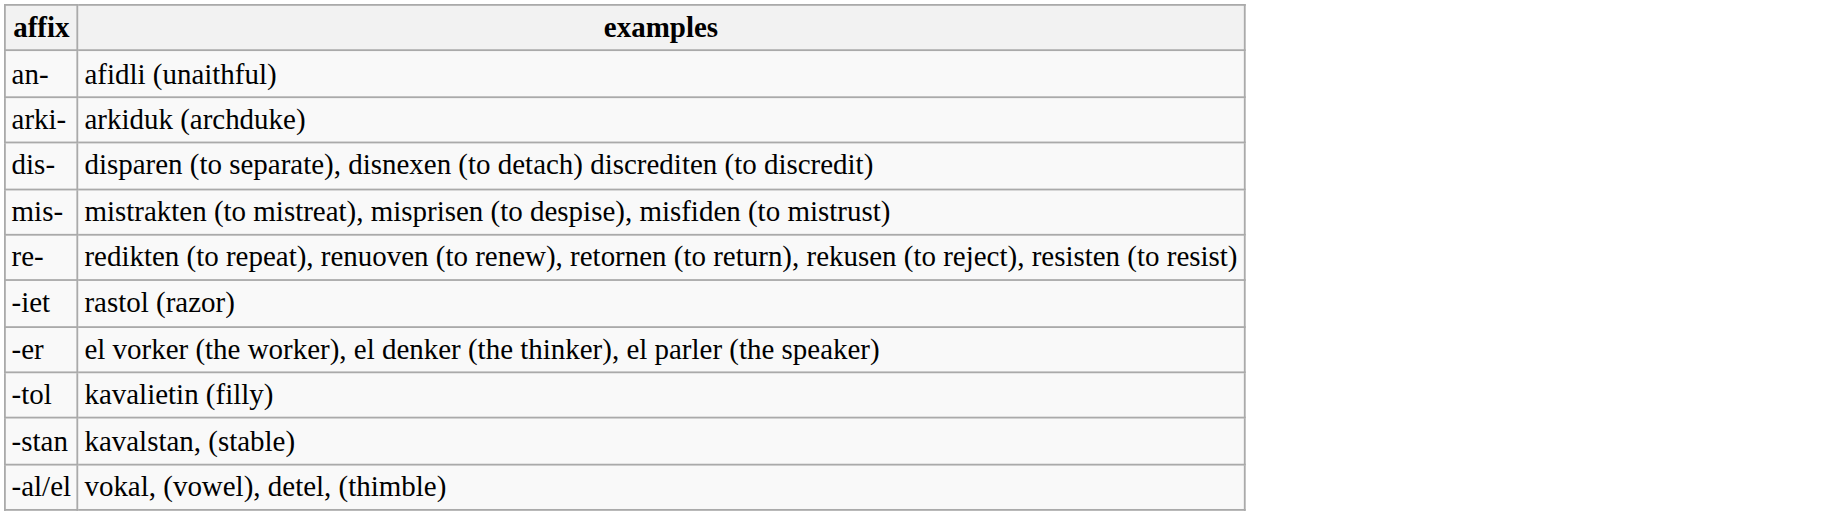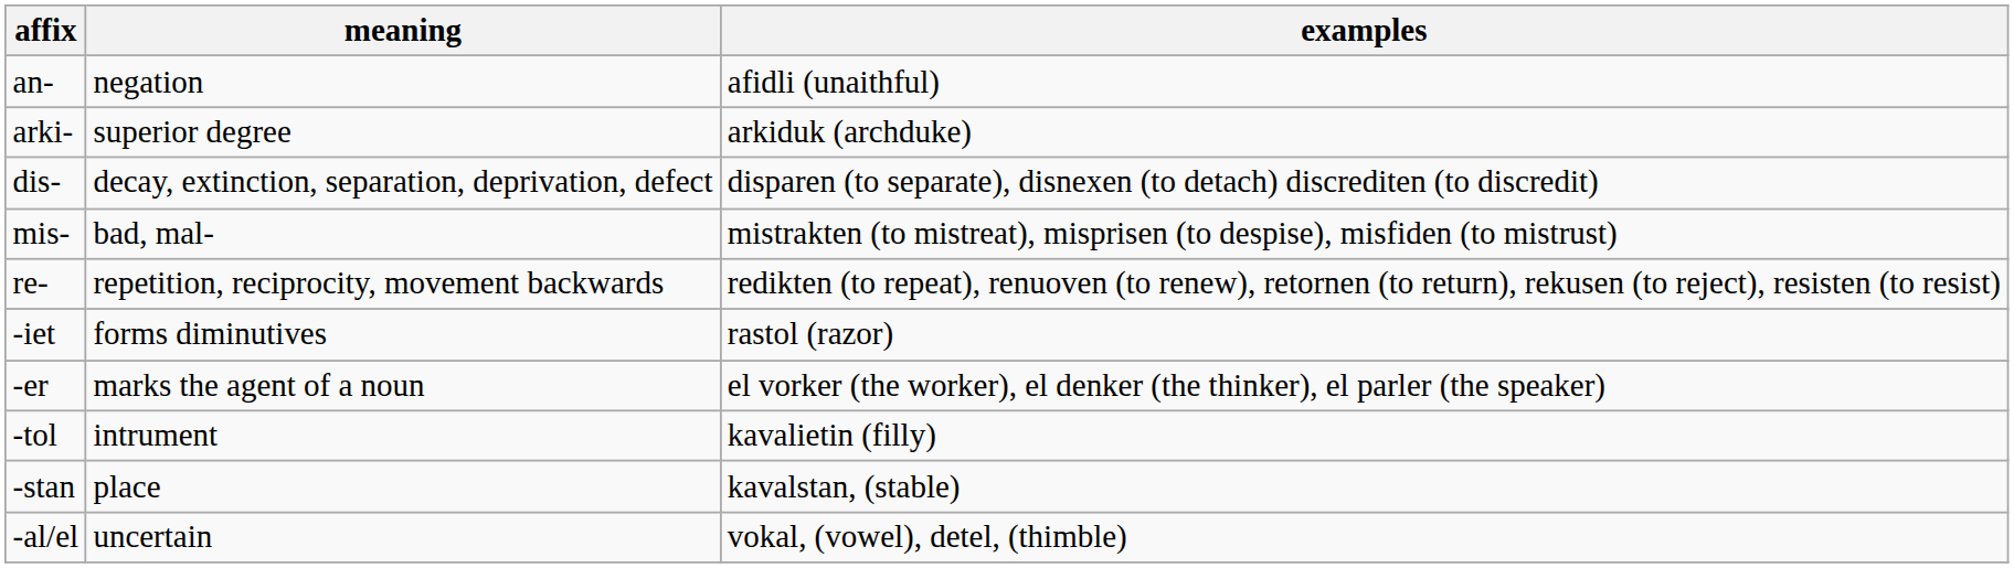+ column: meaning | negation | superior degree | decay, extinction, separation, deprivation, defect | bad, mal- | repetition, reciprocity, movement backwards | forms diminutives | marks the agent of a noun | intrument | place | uncertain
